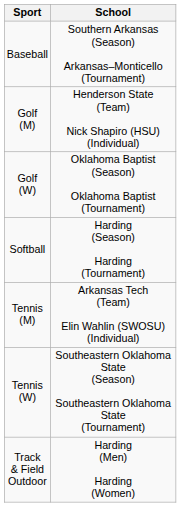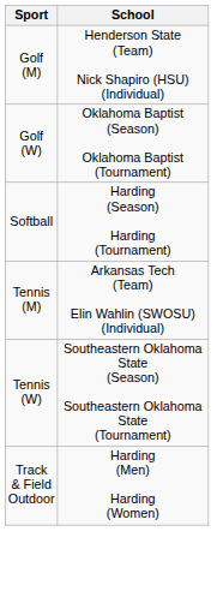- row: Baseball | Southern Arkansas (Season) Arkansas–Monticello (Tournament)
